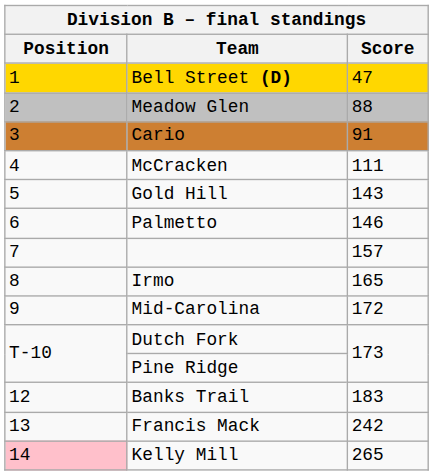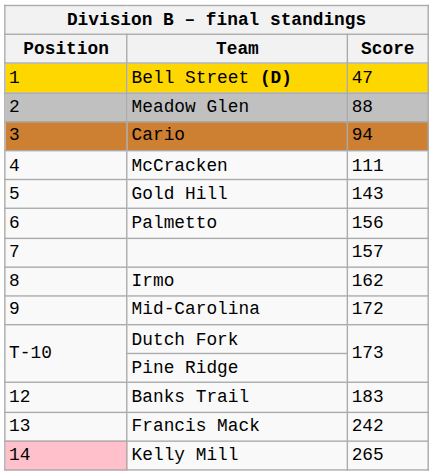Cario | Score: 91 -> 94
Palmetto | Score: 146 -> 156
Irmo | Score: 165 -> 162
